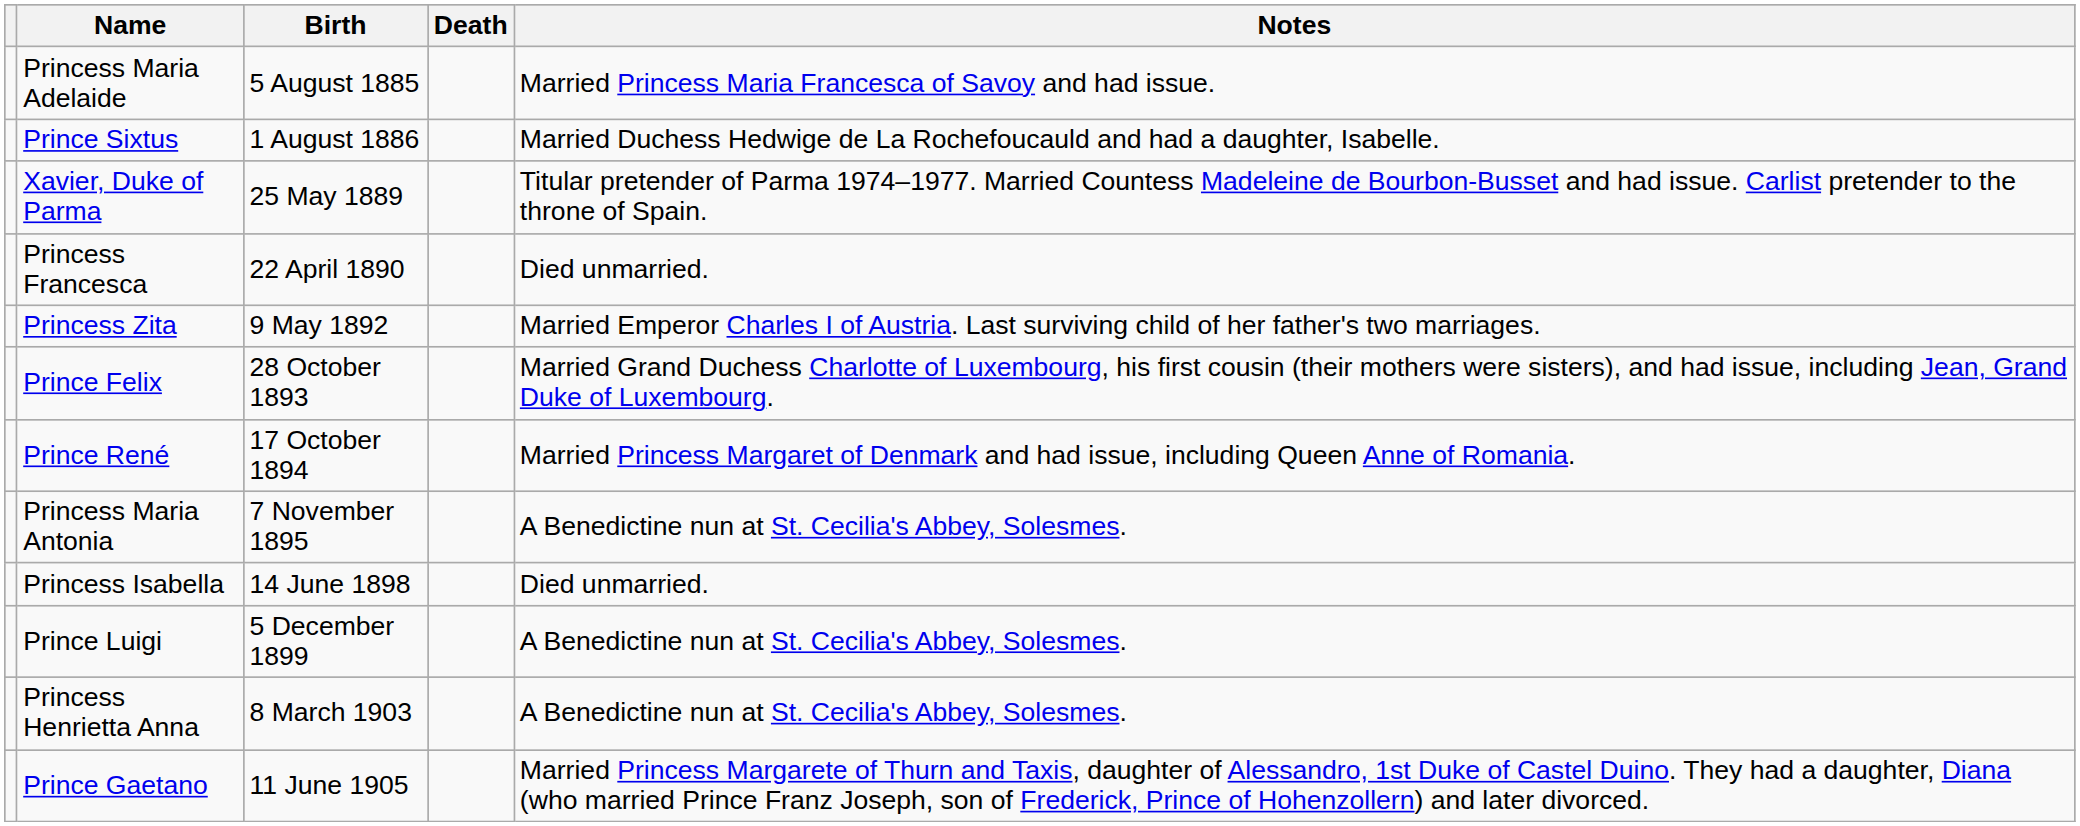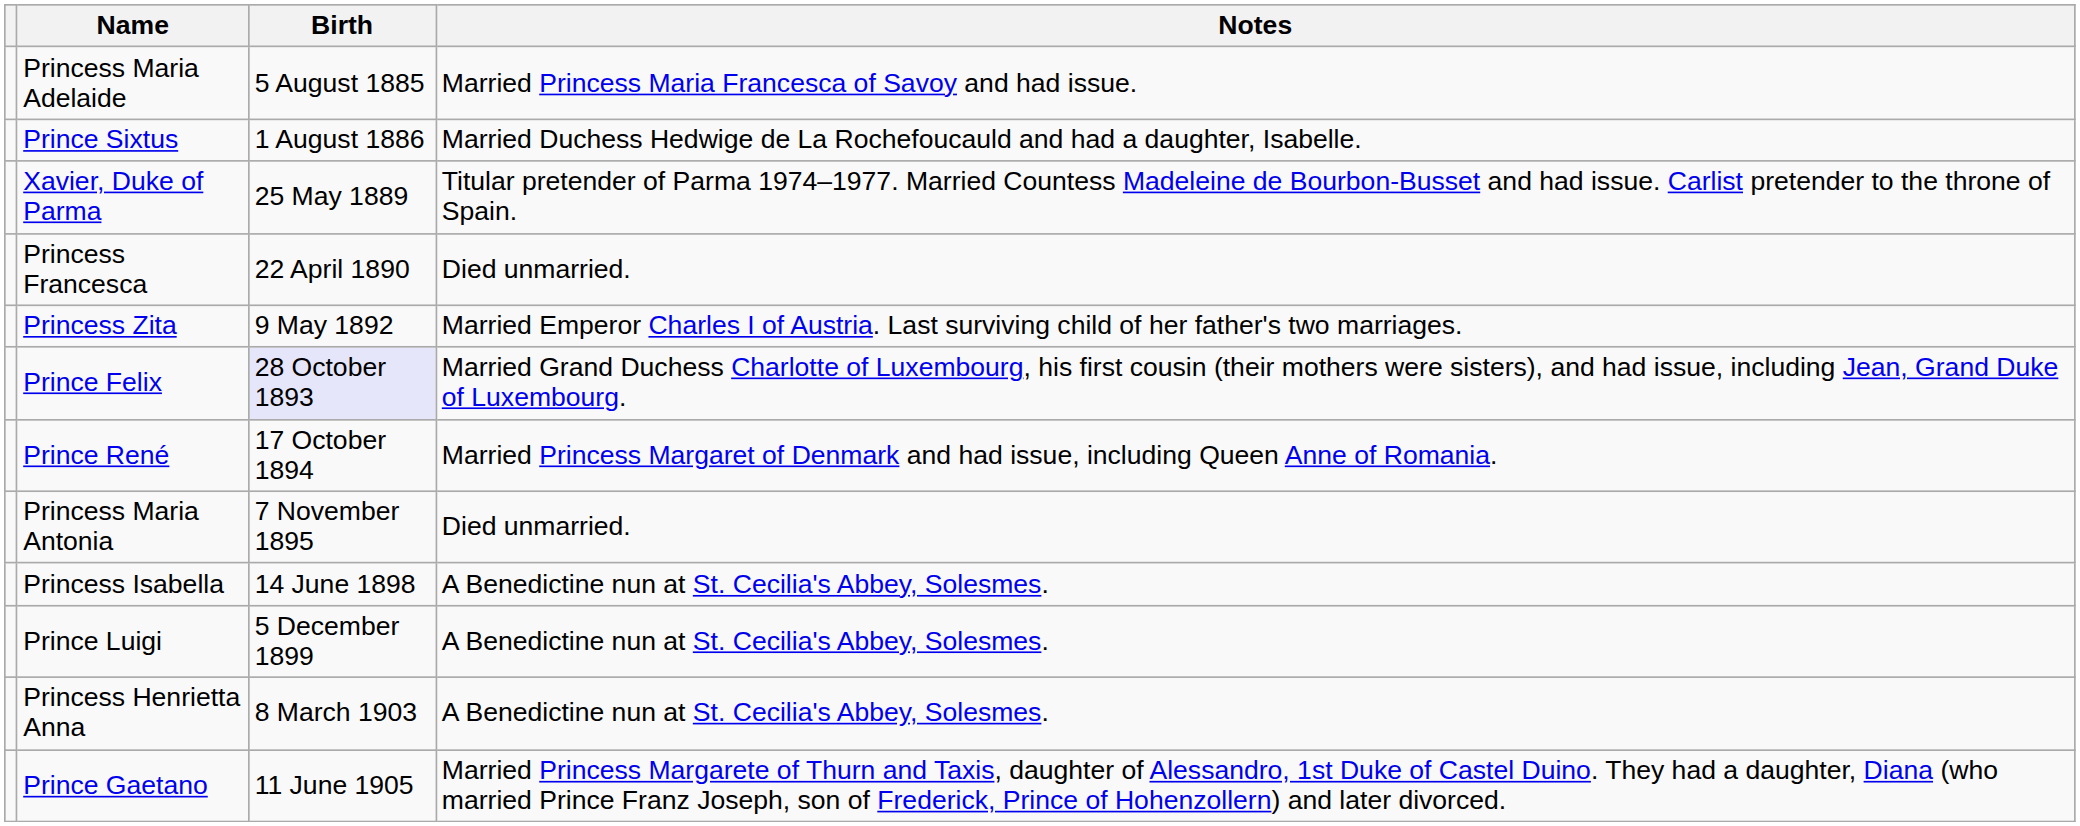- column: Death
Prince Felix | Birth: no background -> lavender background
Princess Maria Antonia | Notes: A Benedictine nun at St. Cecilia's Abbey, Solesmes. -> Died unmarried.
Princess Isabella | Notes: Died unmarried. -> A Benedictine nun at St. Cecilia's Abbey, Solesmes.
